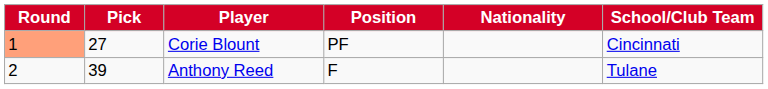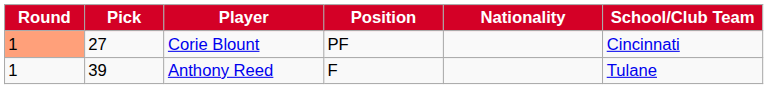Anthony Reed | Round: 2 -> 1
